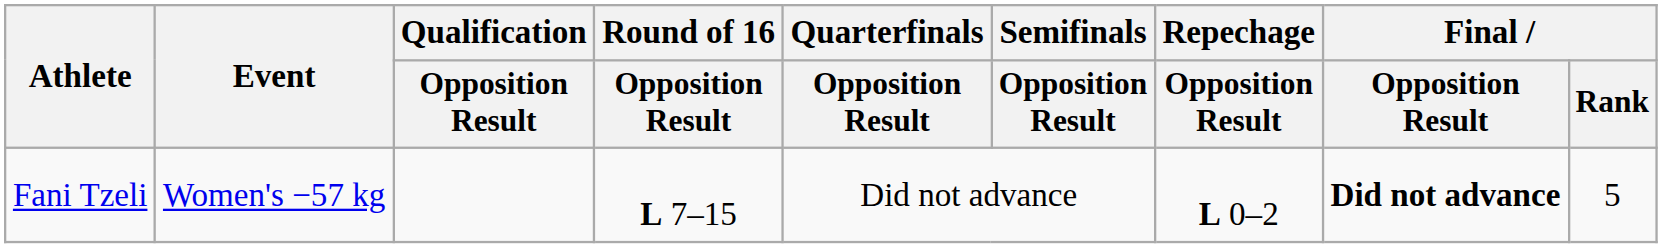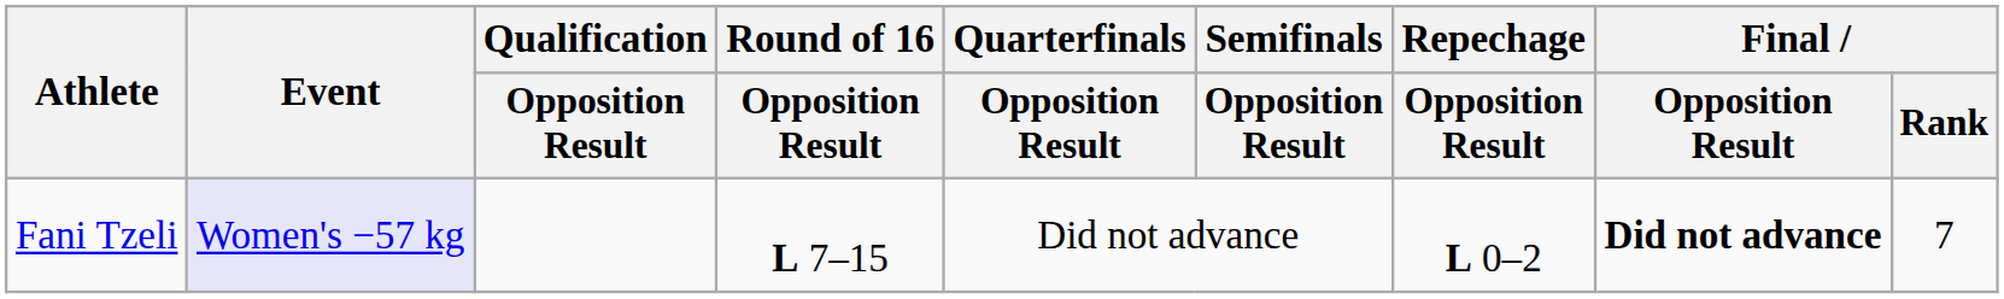Fani Tzeli | Event: no background -> lavender background
Fani Tzeli | Final / Rank: 5 -> 7
